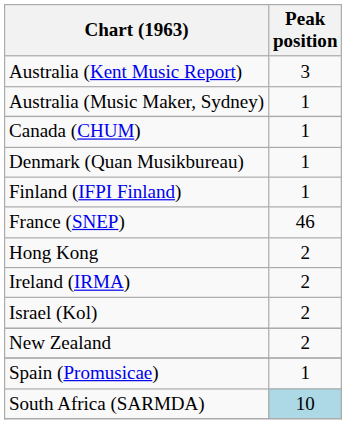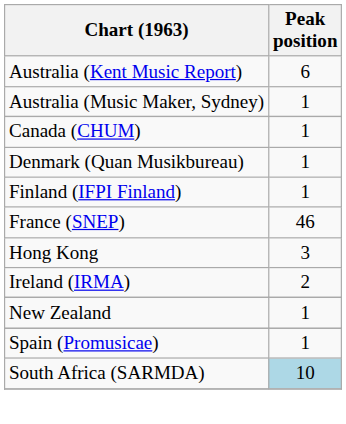Australia (Kent Music Report) | Peak position: 3 -> 6
Hong Kong | Peak position: 2 -> 3
- row: Israel (Kol) | 2
New Zealand | Peak position: 2 -> 1
